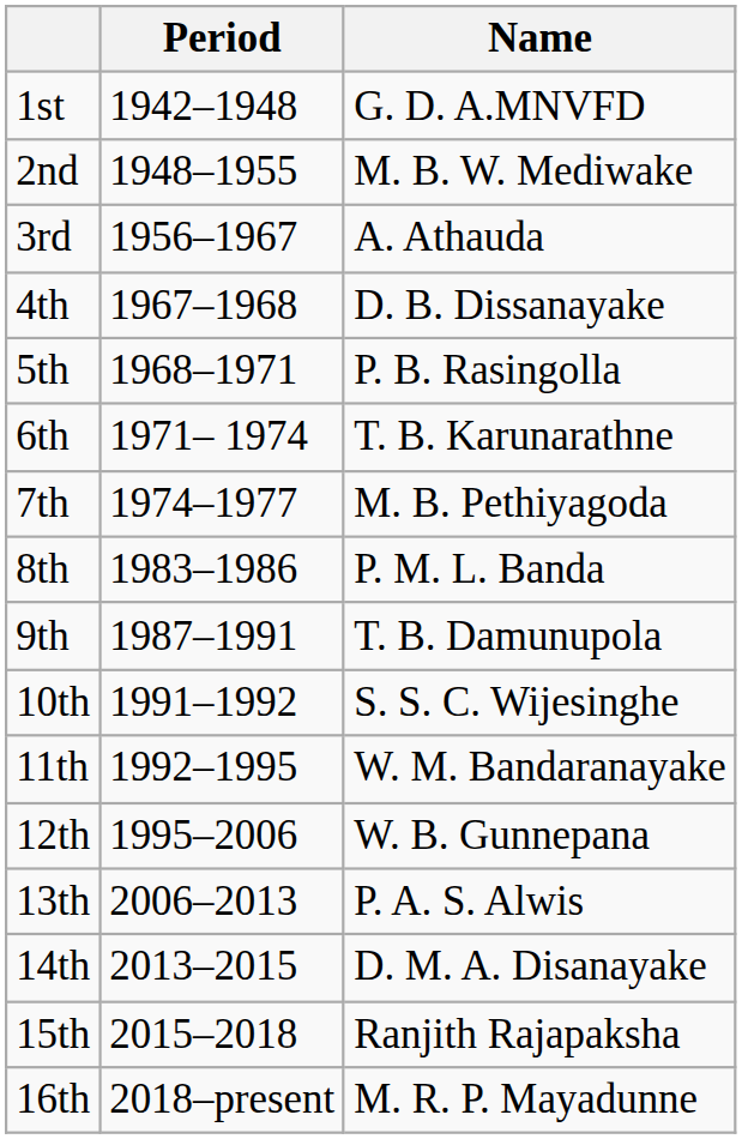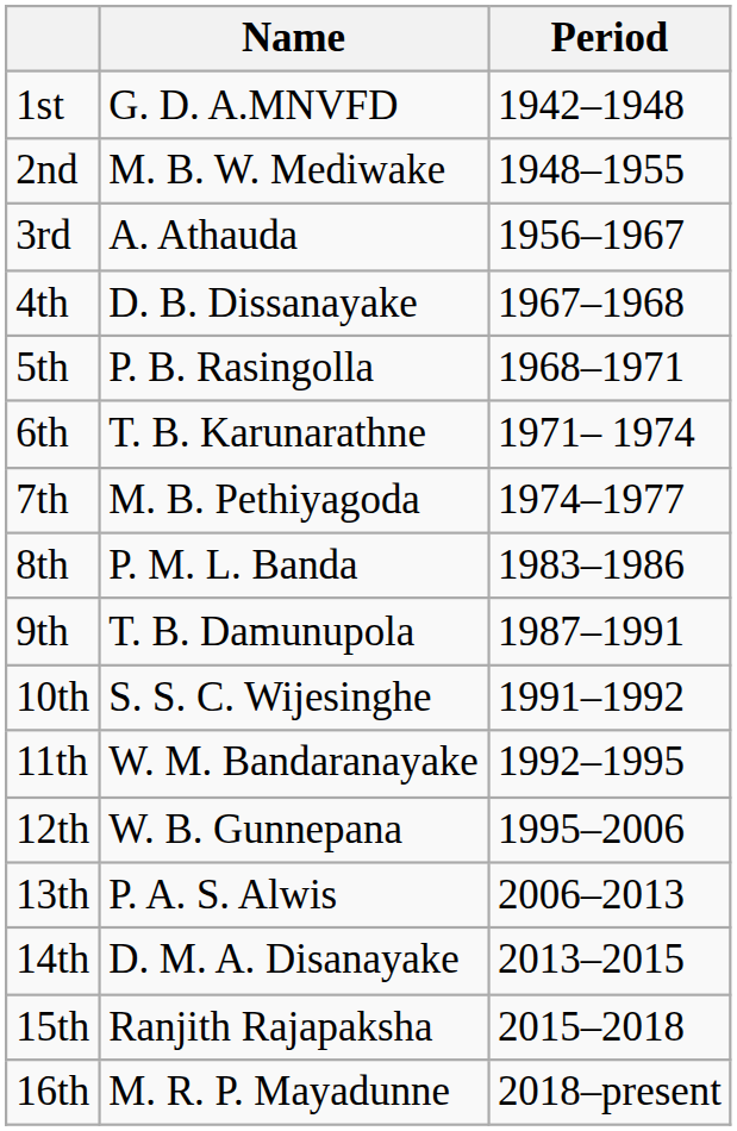columns swapped: Period <-> Name
